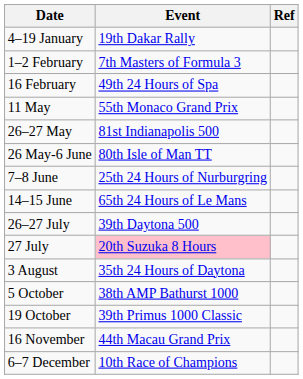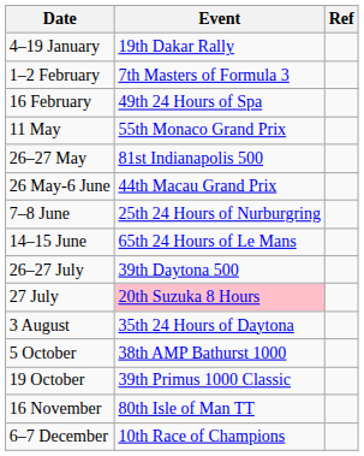26 May-6 June | Event: 80th Isle of Man TT -> 44th Macau Grand Prix
16 November | Event: 44th Macau Grand Prix -> 80th Isle of Man TT
